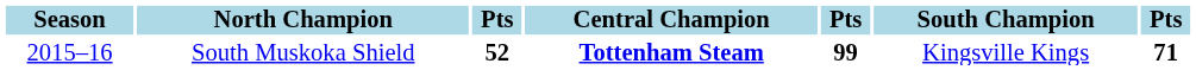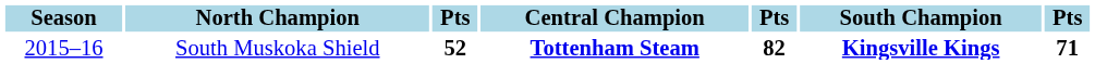South Muskoka Shield | column 5: 99 -> 82
South Muskoka Shield | South Champion: normal -> bold
